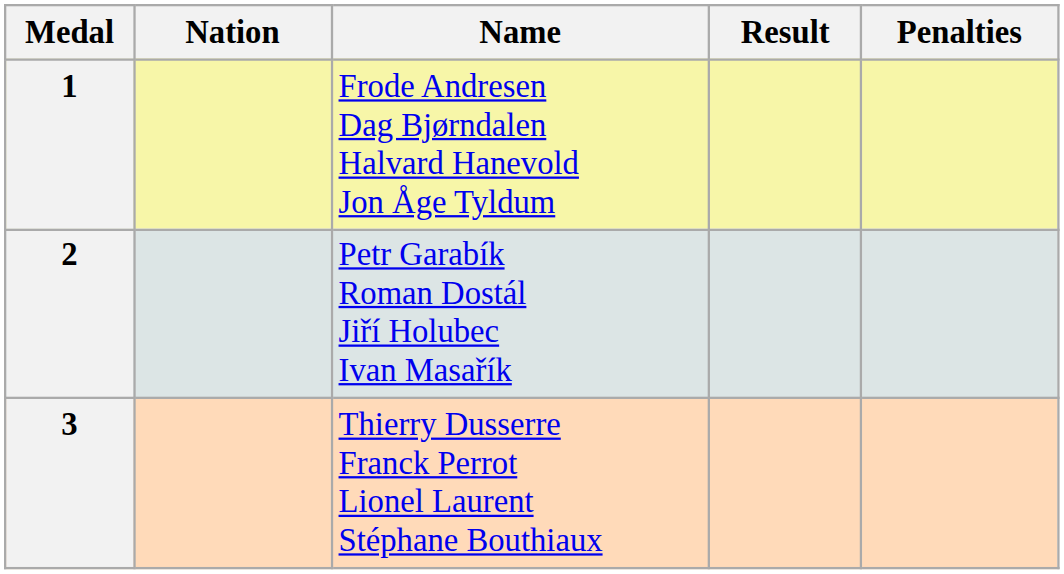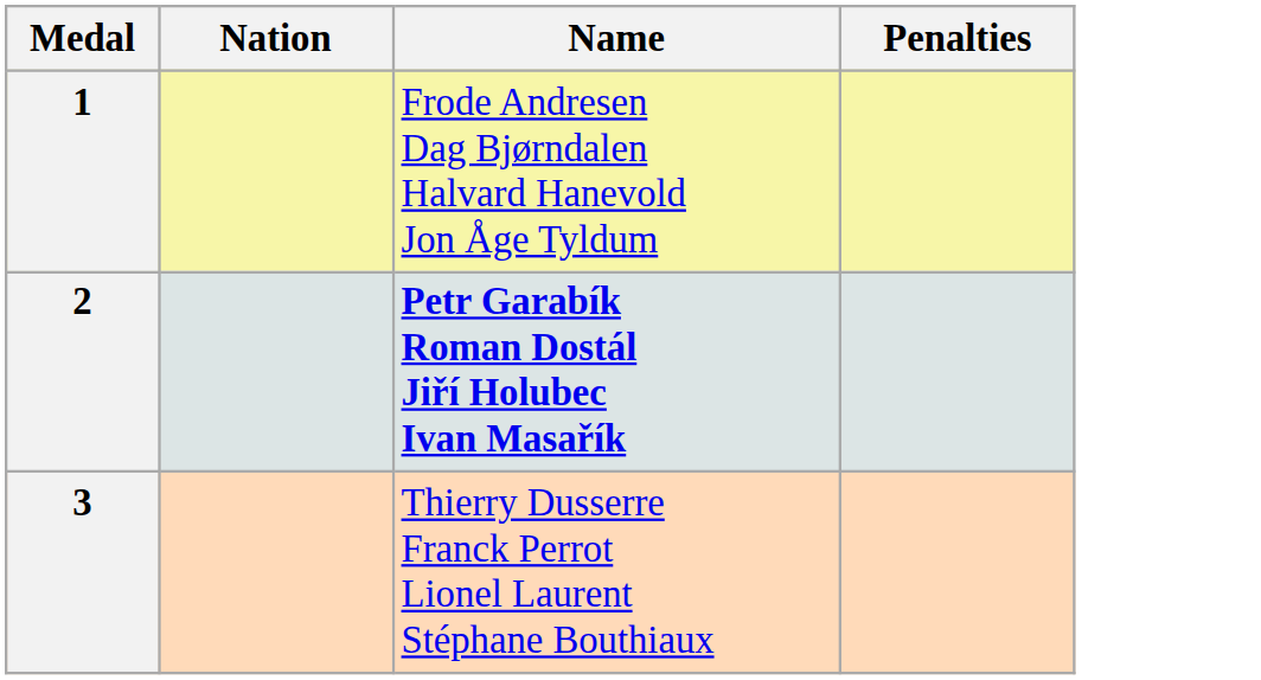- column: Result
2 | Name: normal -> bold
